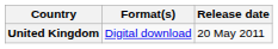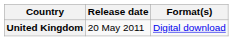columns swapped: Release date <-> Format(s)
